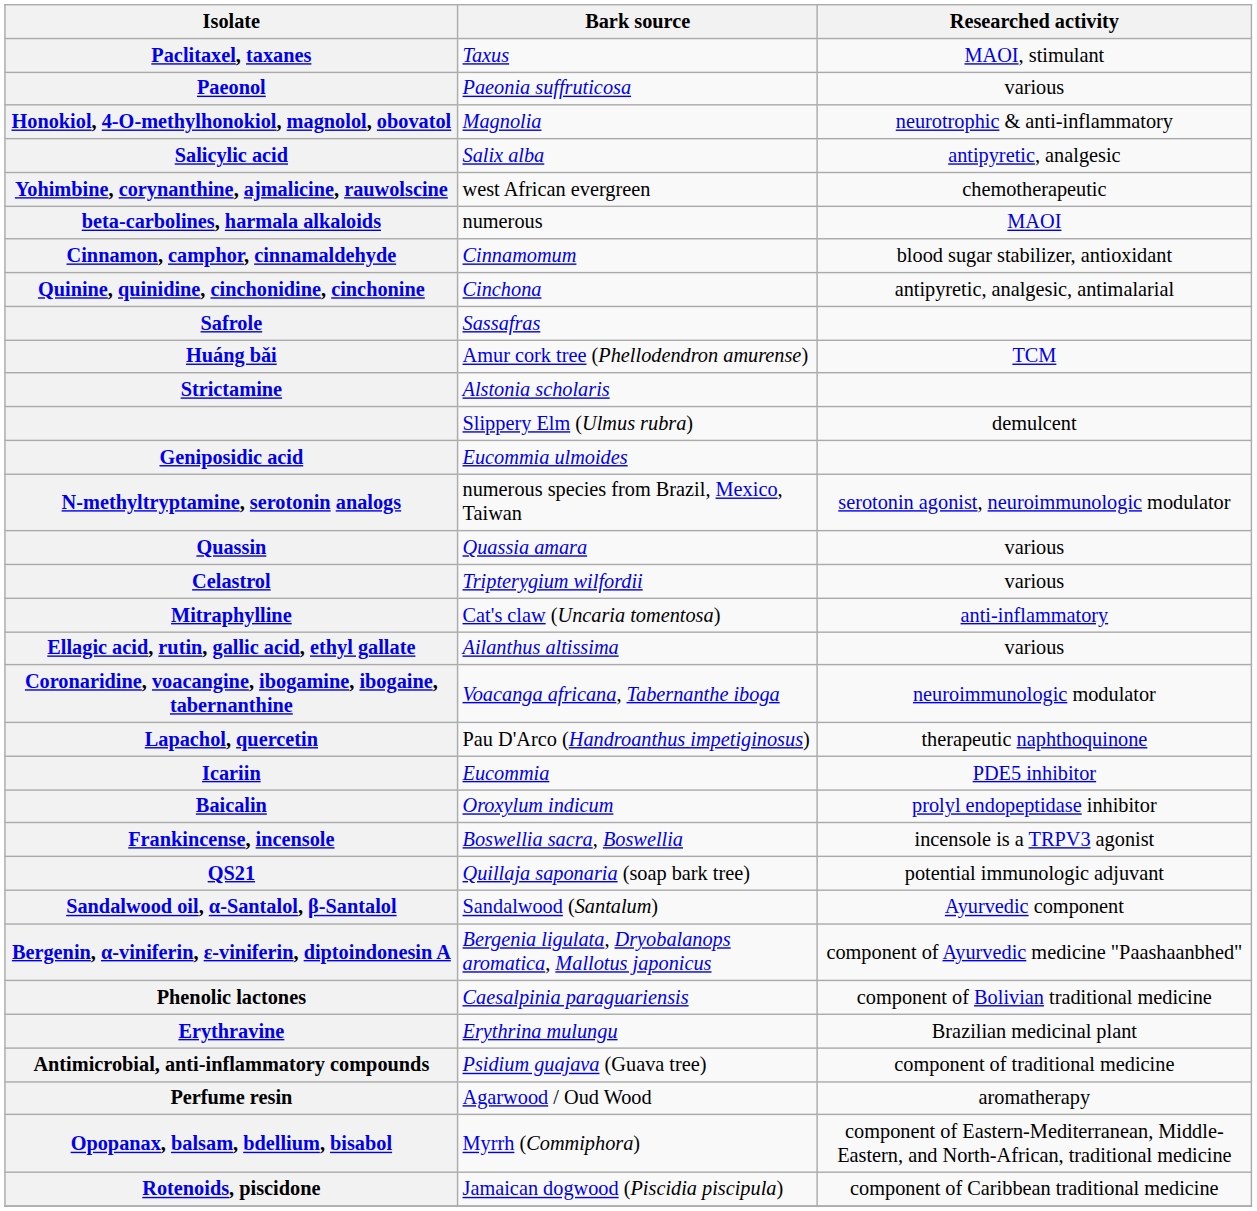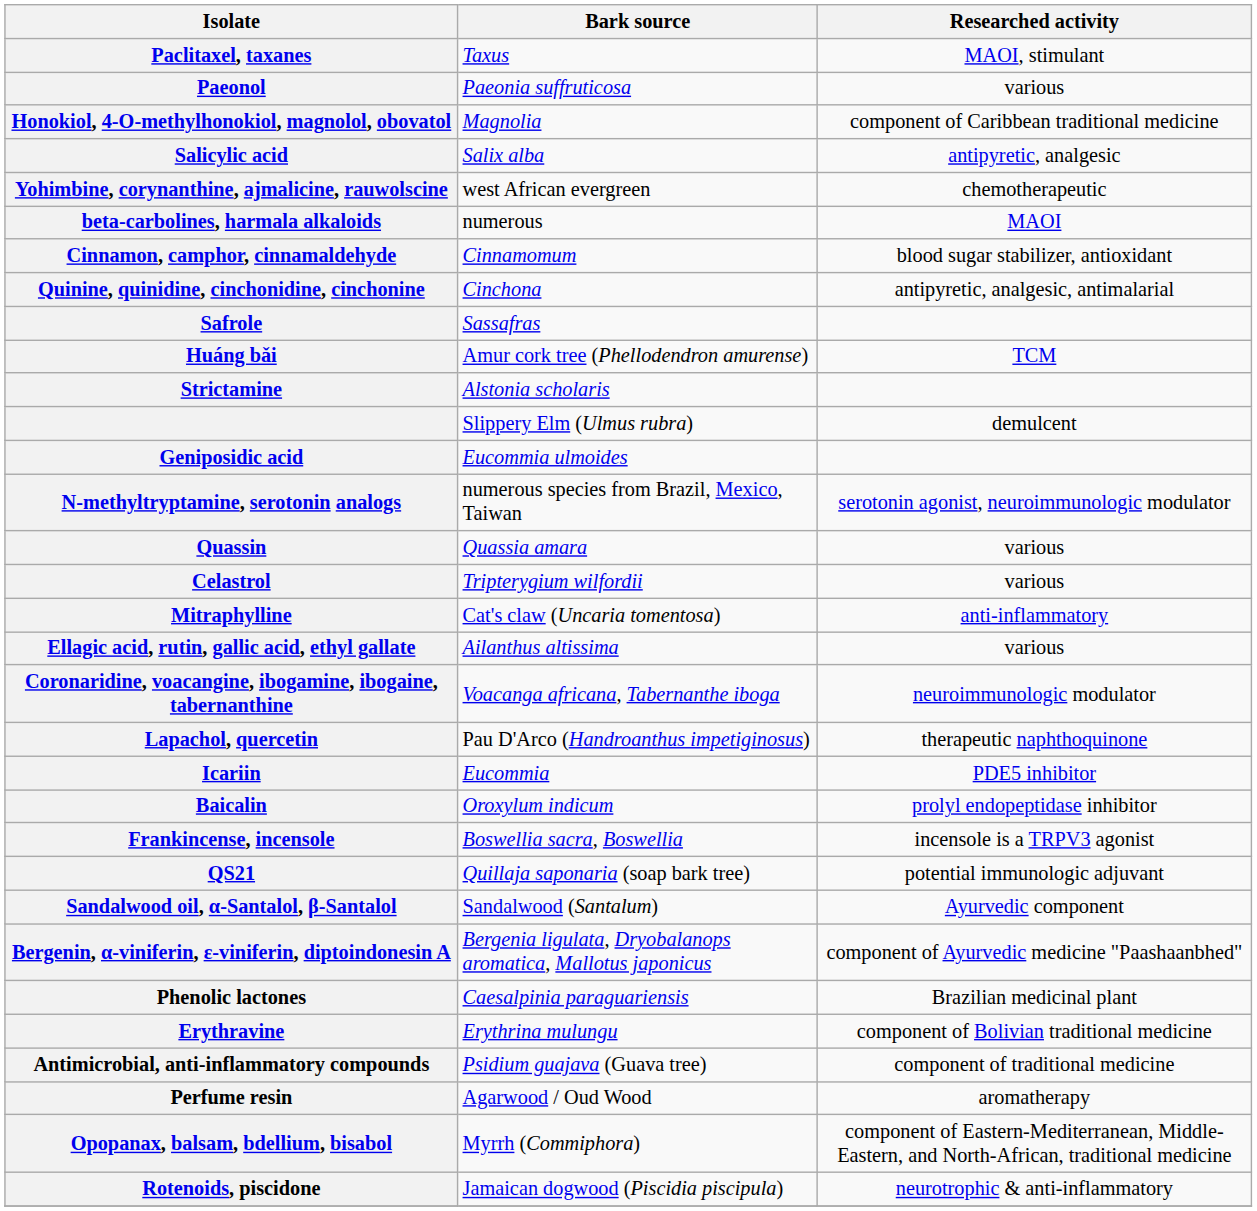Honokiol, 4-O-methylhonokiol, magnolol, obovatol | Researched activity: neurotrophic & anti-inflammatory -> component of Caribbean traditional medicine
Phenolic lactones | Researched activity: component of Bolivian traditional medicine -> Brazilian medicinal plant
Erythravine | Researched activity: Brazilian medicinal plant -> component of Bolivian traditional medicine
Rotenoids, piscidone | Researched activity: component of Caribbean traditional medicine -> neurotrophic & anti-inflammatory
